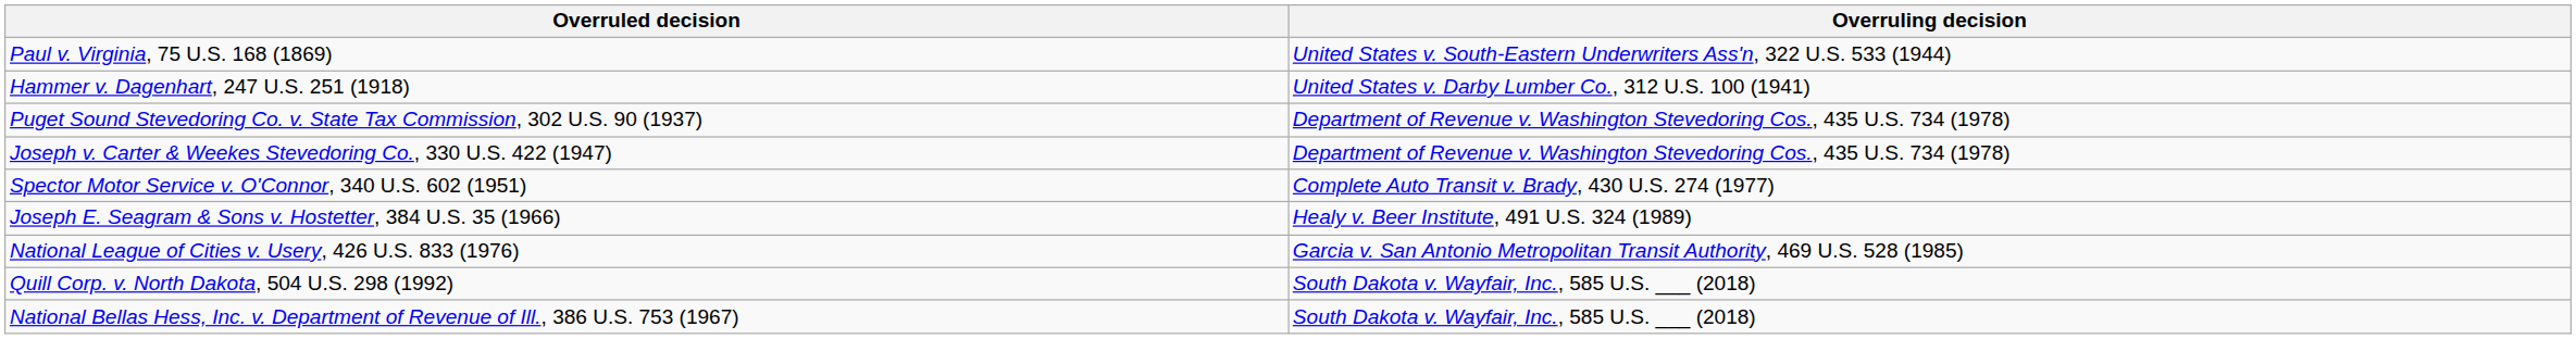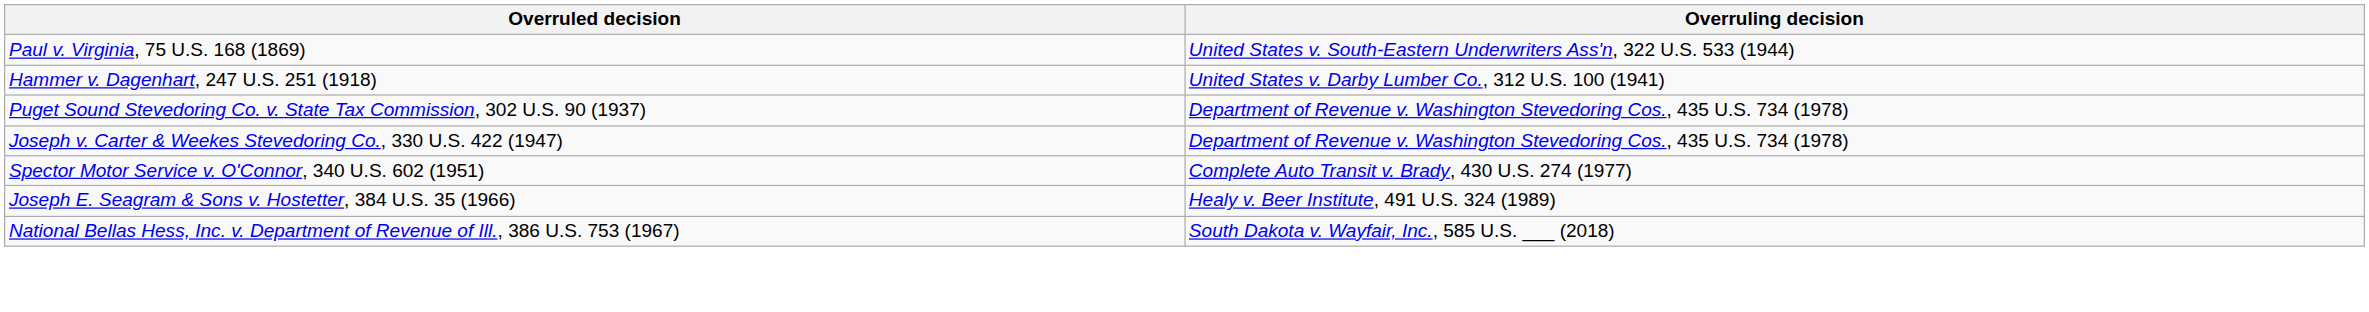- row: National League of Cities v. Usery, 426 U.S. 833 (1976) | Garcia v. San Antonio Metropolitan Transit Authority, 469 U.S. 528 (1985)
- row: Quill Corp. v. North Dakota, 504 U.S. 298 (1992) | South Dakota v. Wayfair, Inc., 585 U.S. ___ (2018)
